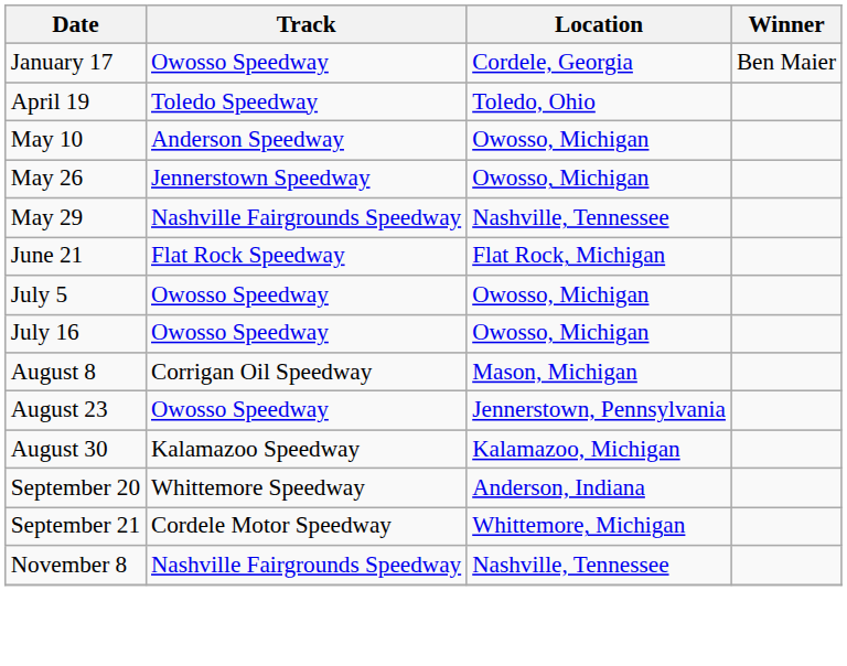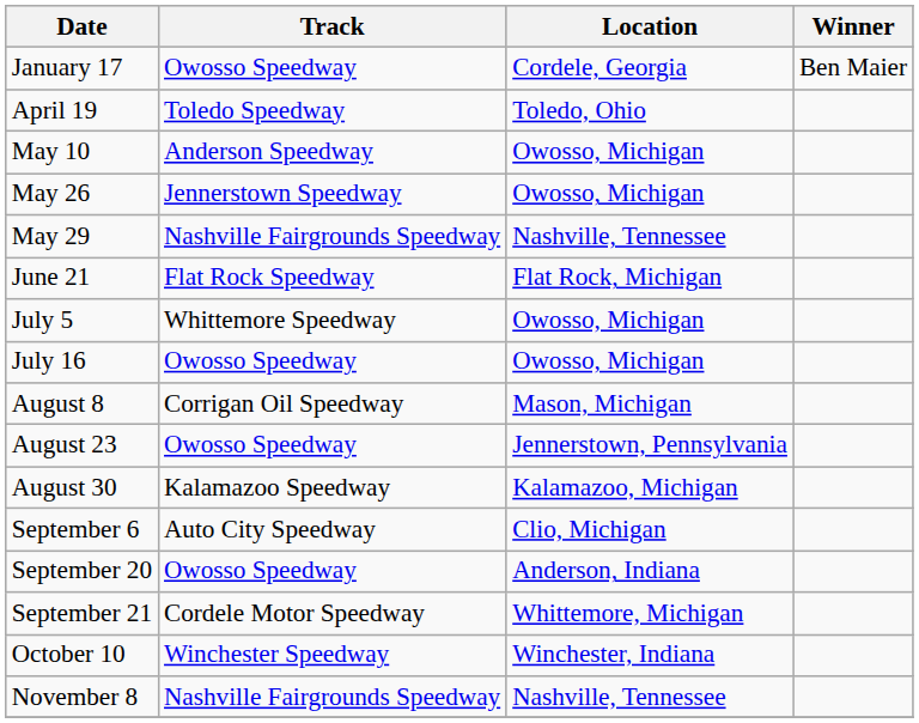July 5 | Track: Owosso Speedway -> Whittemore Speedway
+ row: September 6 | Auto City Speedway | Clio, Michigan
September 20 | Track: Whittemore Speedway -> Owosso Speedway
+ row: October 10 | Winchester Speedway | Winchester, Indiana
